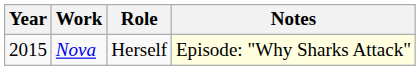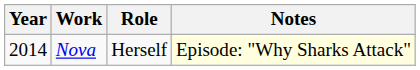Nova | Year: 2015 -> 2014
